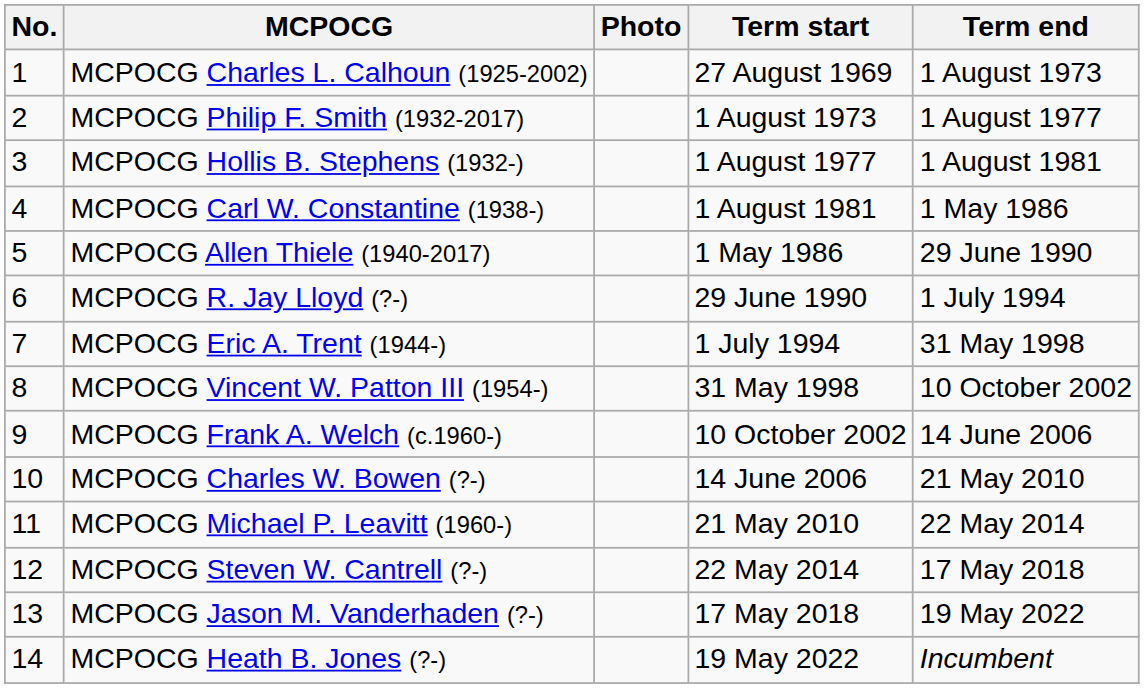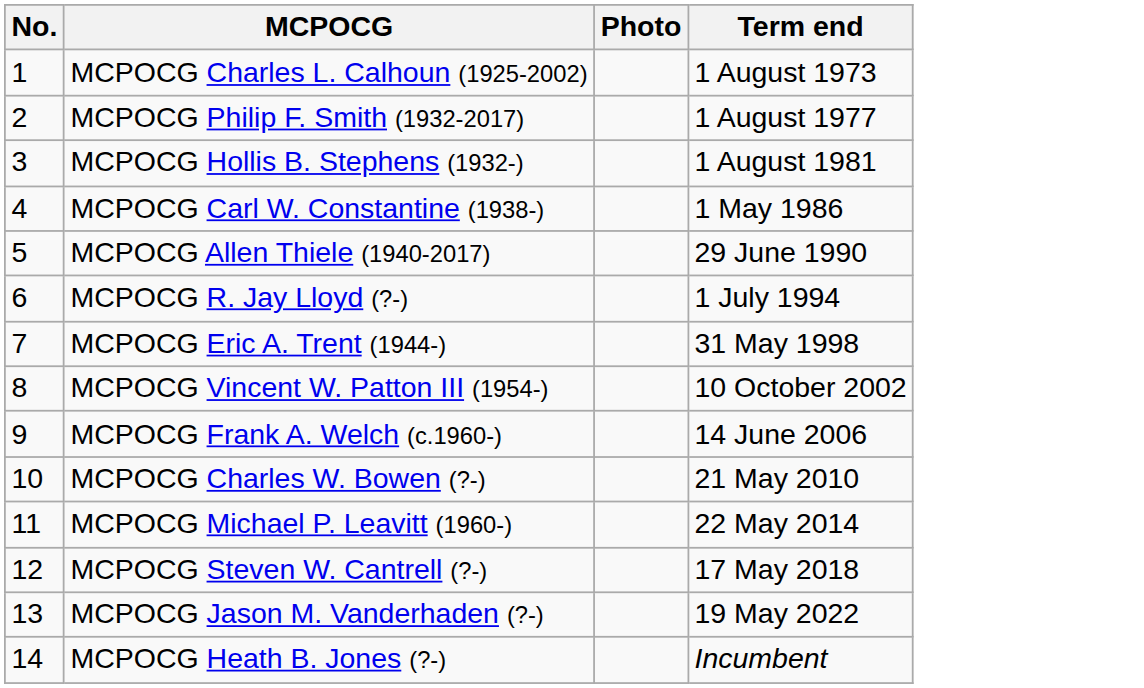- column: Term start | 27 August 1969 | 1 August 1973 | 1 August 1977 | 1 August 1981 | 1 May 1986 | 29 June 1990 | 1 July 1994 | 31 May 1998 | 10 October 2002 | 14 June 2006 | 21 May 2010 | 22 May 2014 | 17 May 2018 | 19 May 2022
